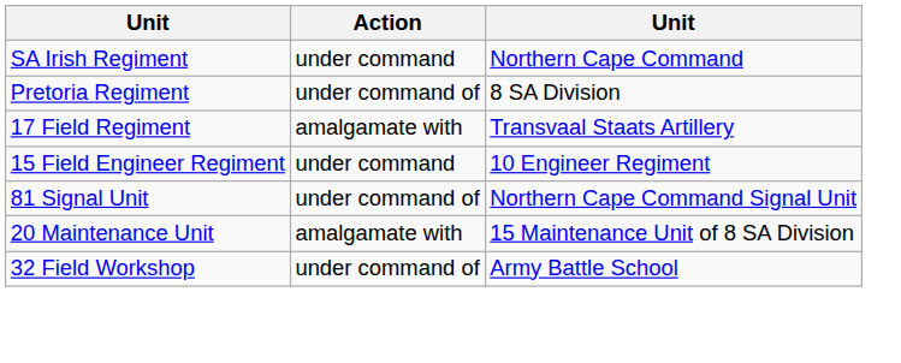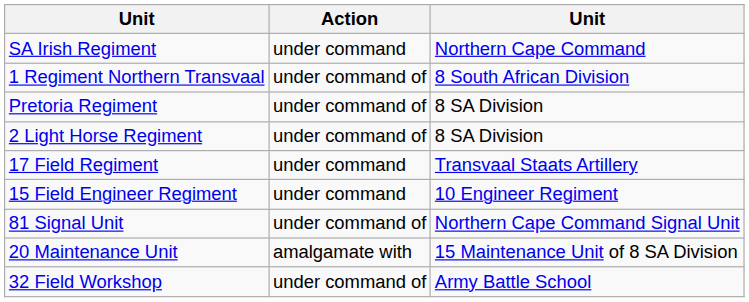+ row: 1 Regiment Northern Transvaal | under command of | 8 South African Division
+ row: 2 Light Horse Regiment | under command of | 8 SA Division
17 Field Regiment | Action: amalgamate with -> under command
